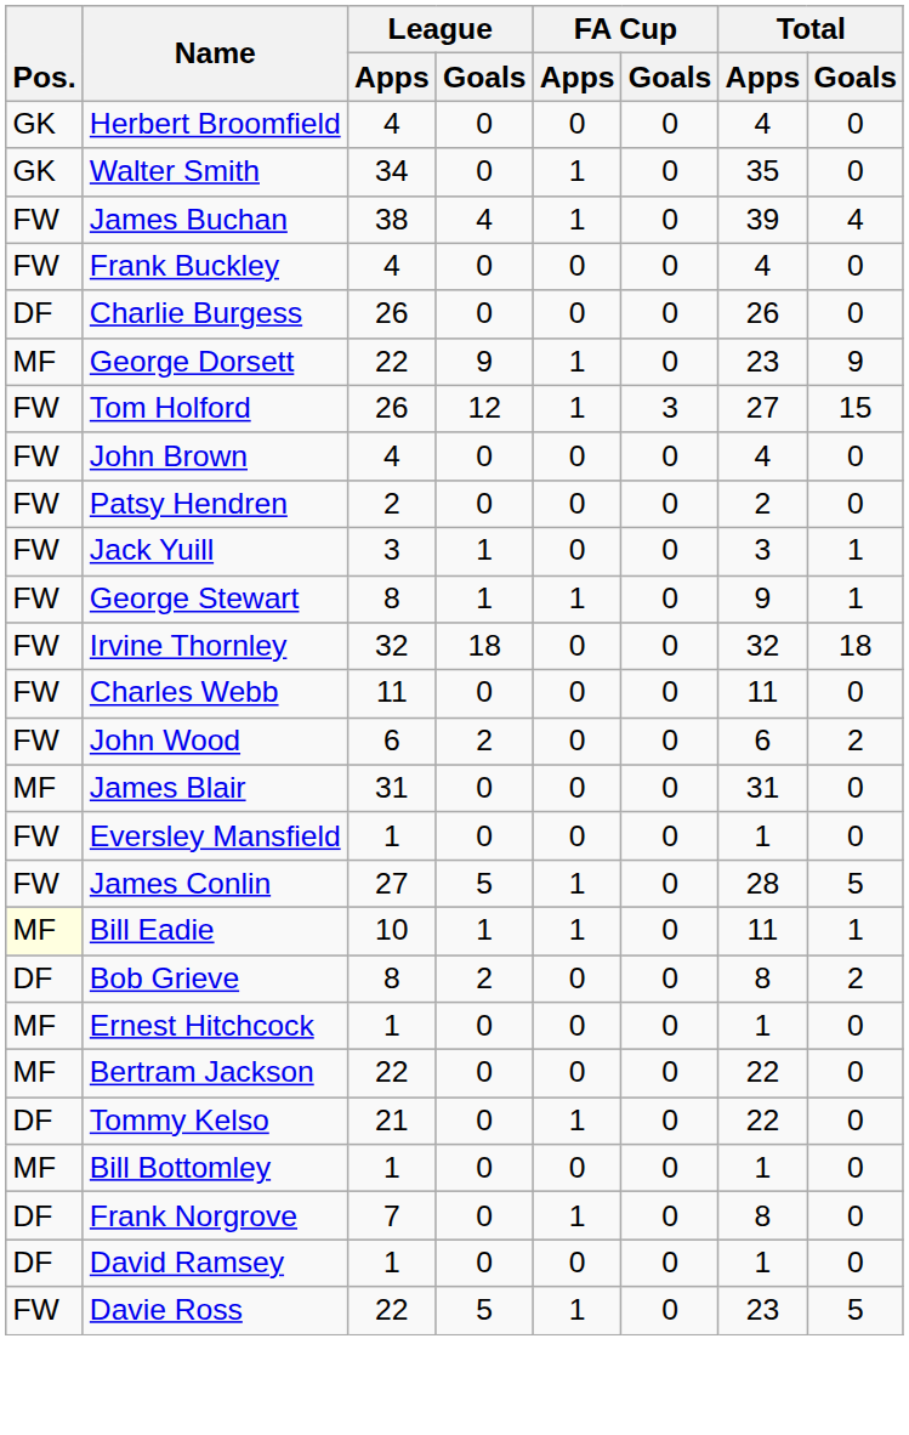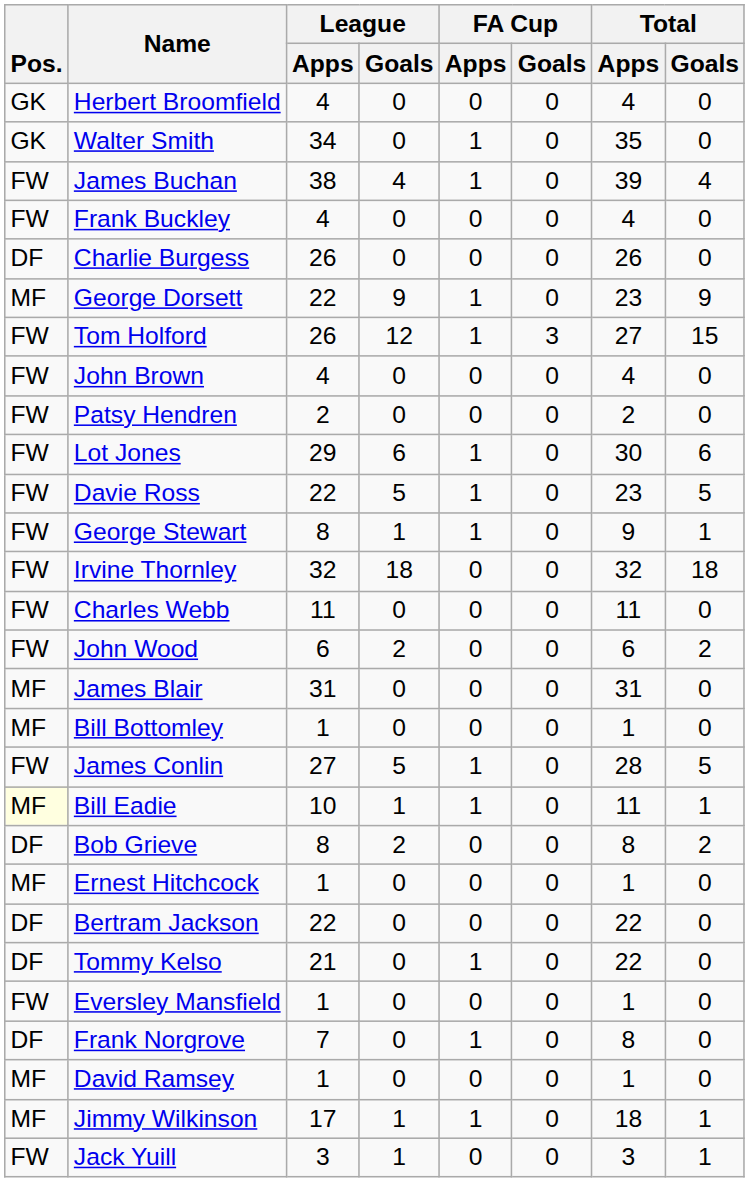+ row: FW | Lot Jones | 29 | 6 | 1 | 0 | 30 | 6
rows swapped: Davie Ross <-> Jack Yuill
rows swapped: Bill Bottomley <-> Eversley Mansfield
Bertram Jackson | Pos.: MF -> DF
David Ramsey | Pos.: DF -> MF
+ row: MF | Jimmy Wilkinson | 17 | 1 | 1 | 0 | 18 | 1
